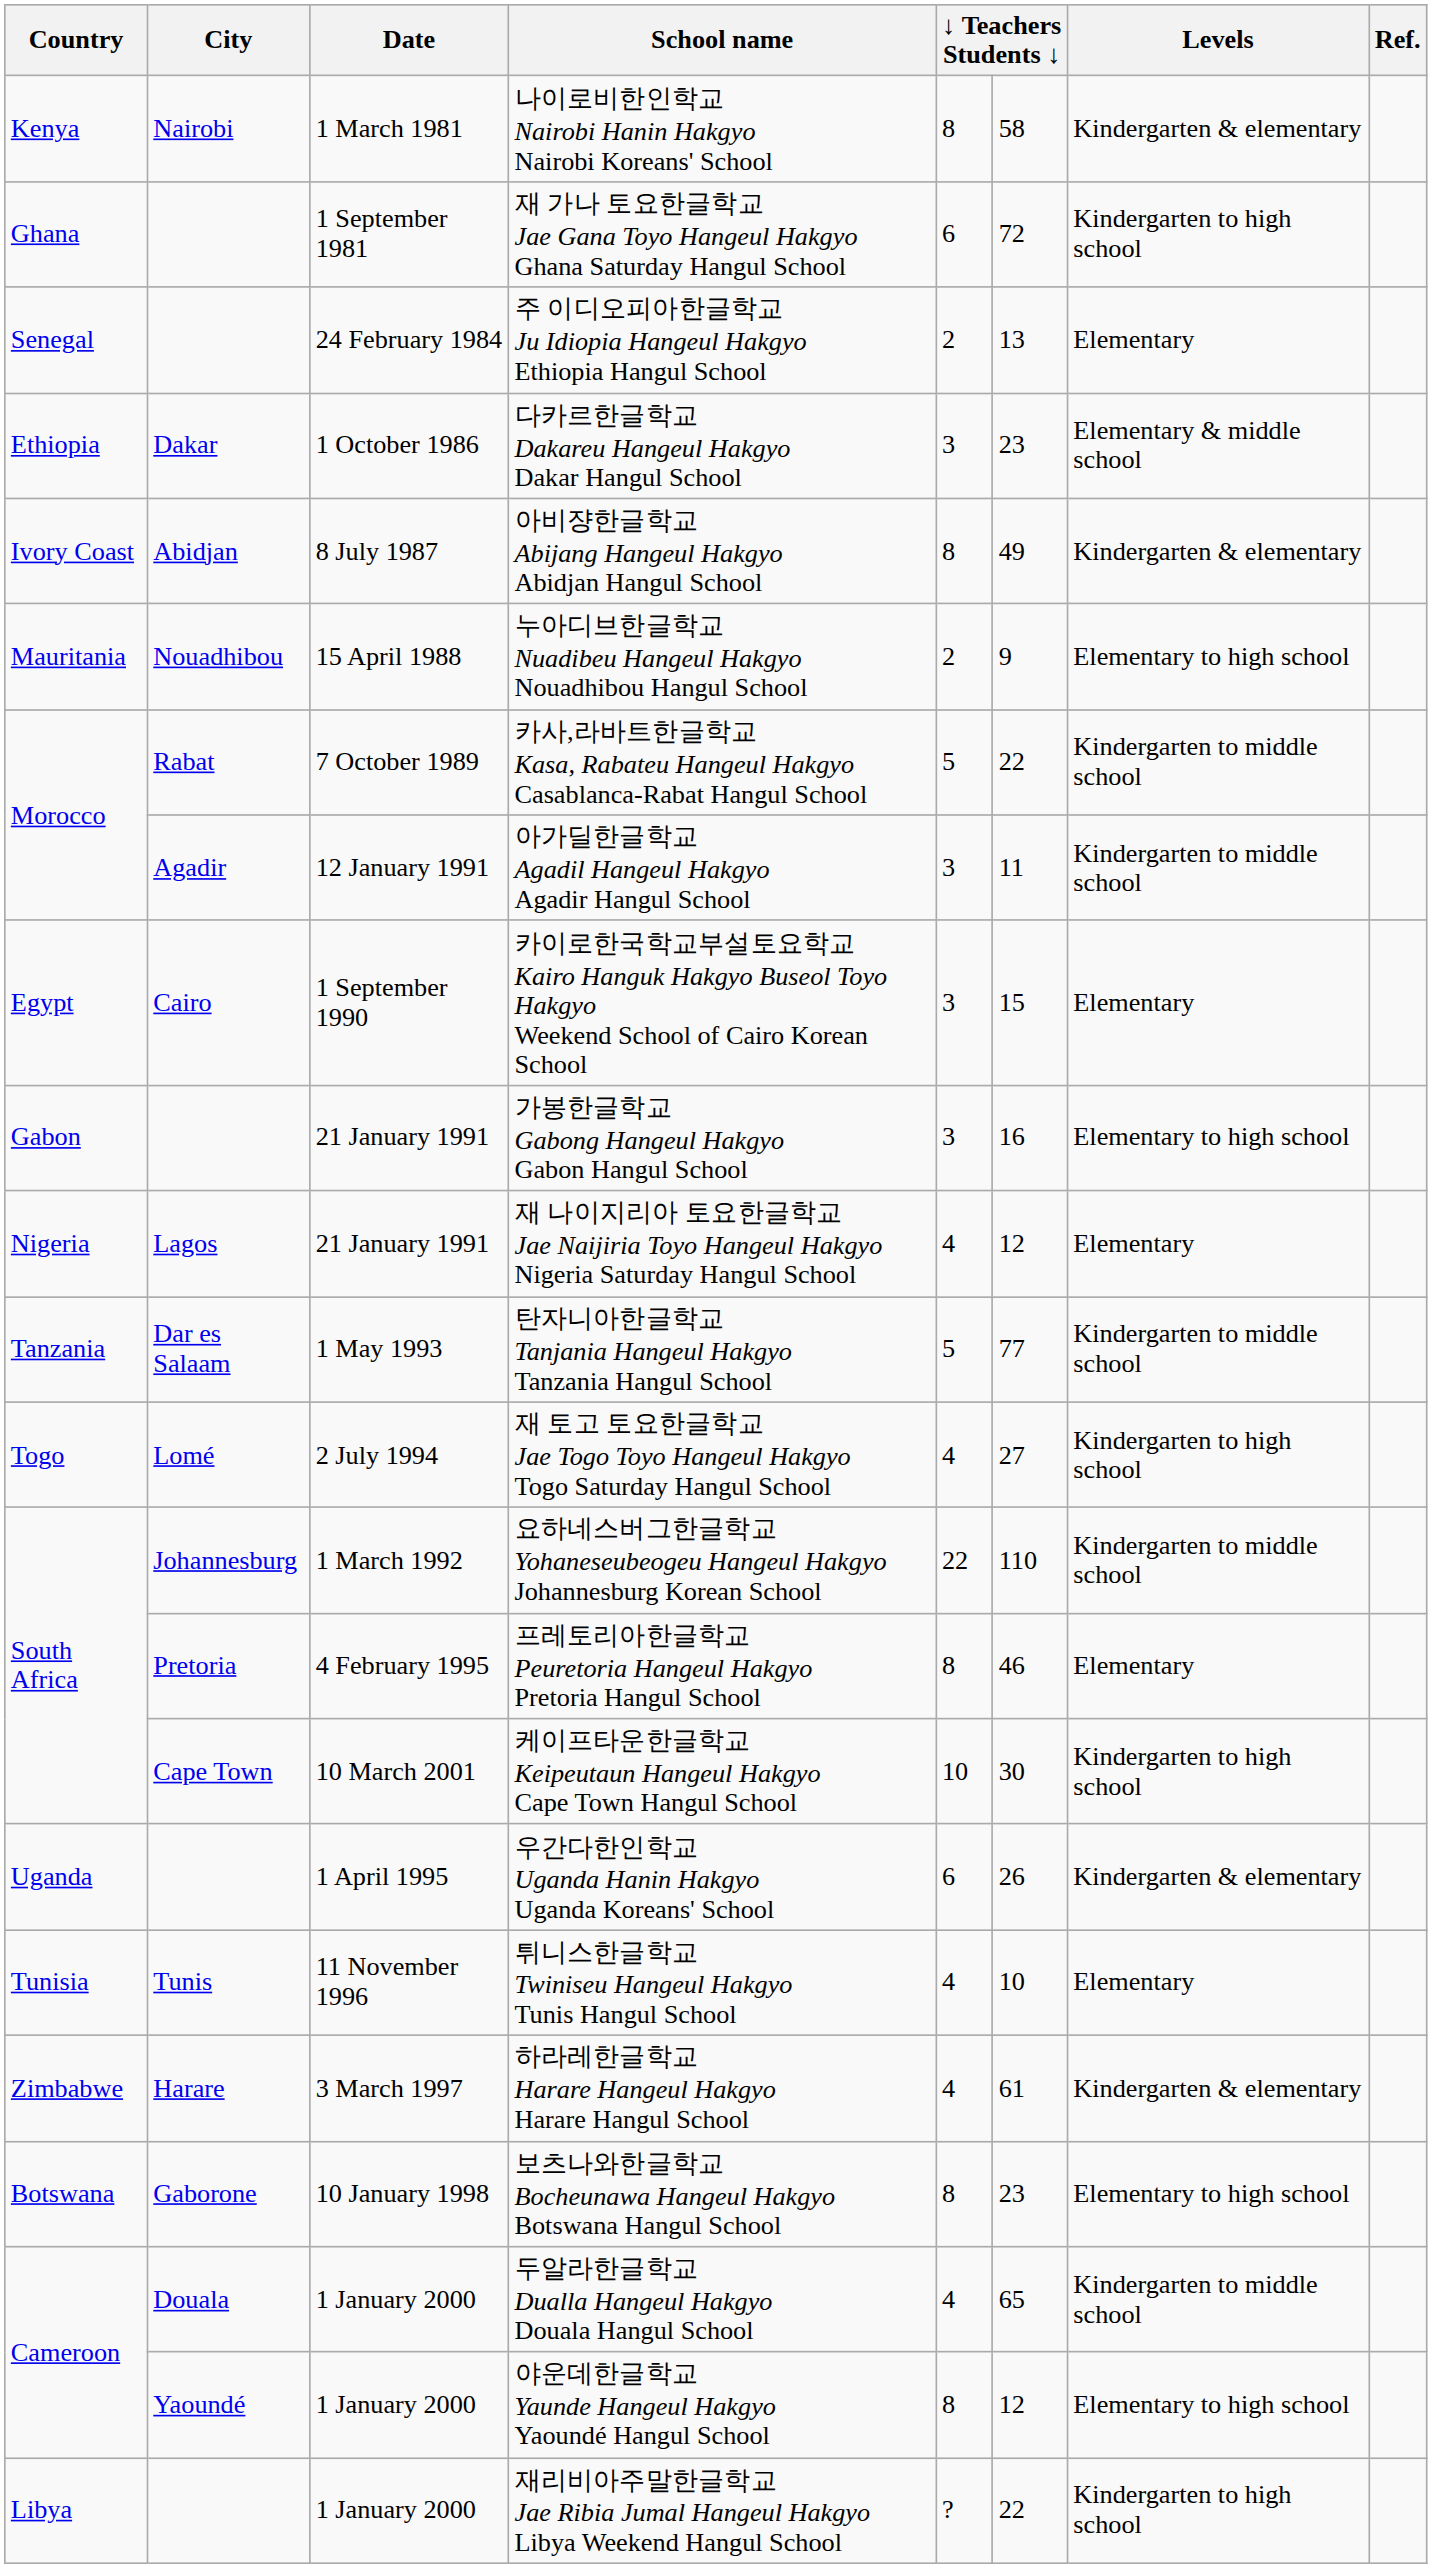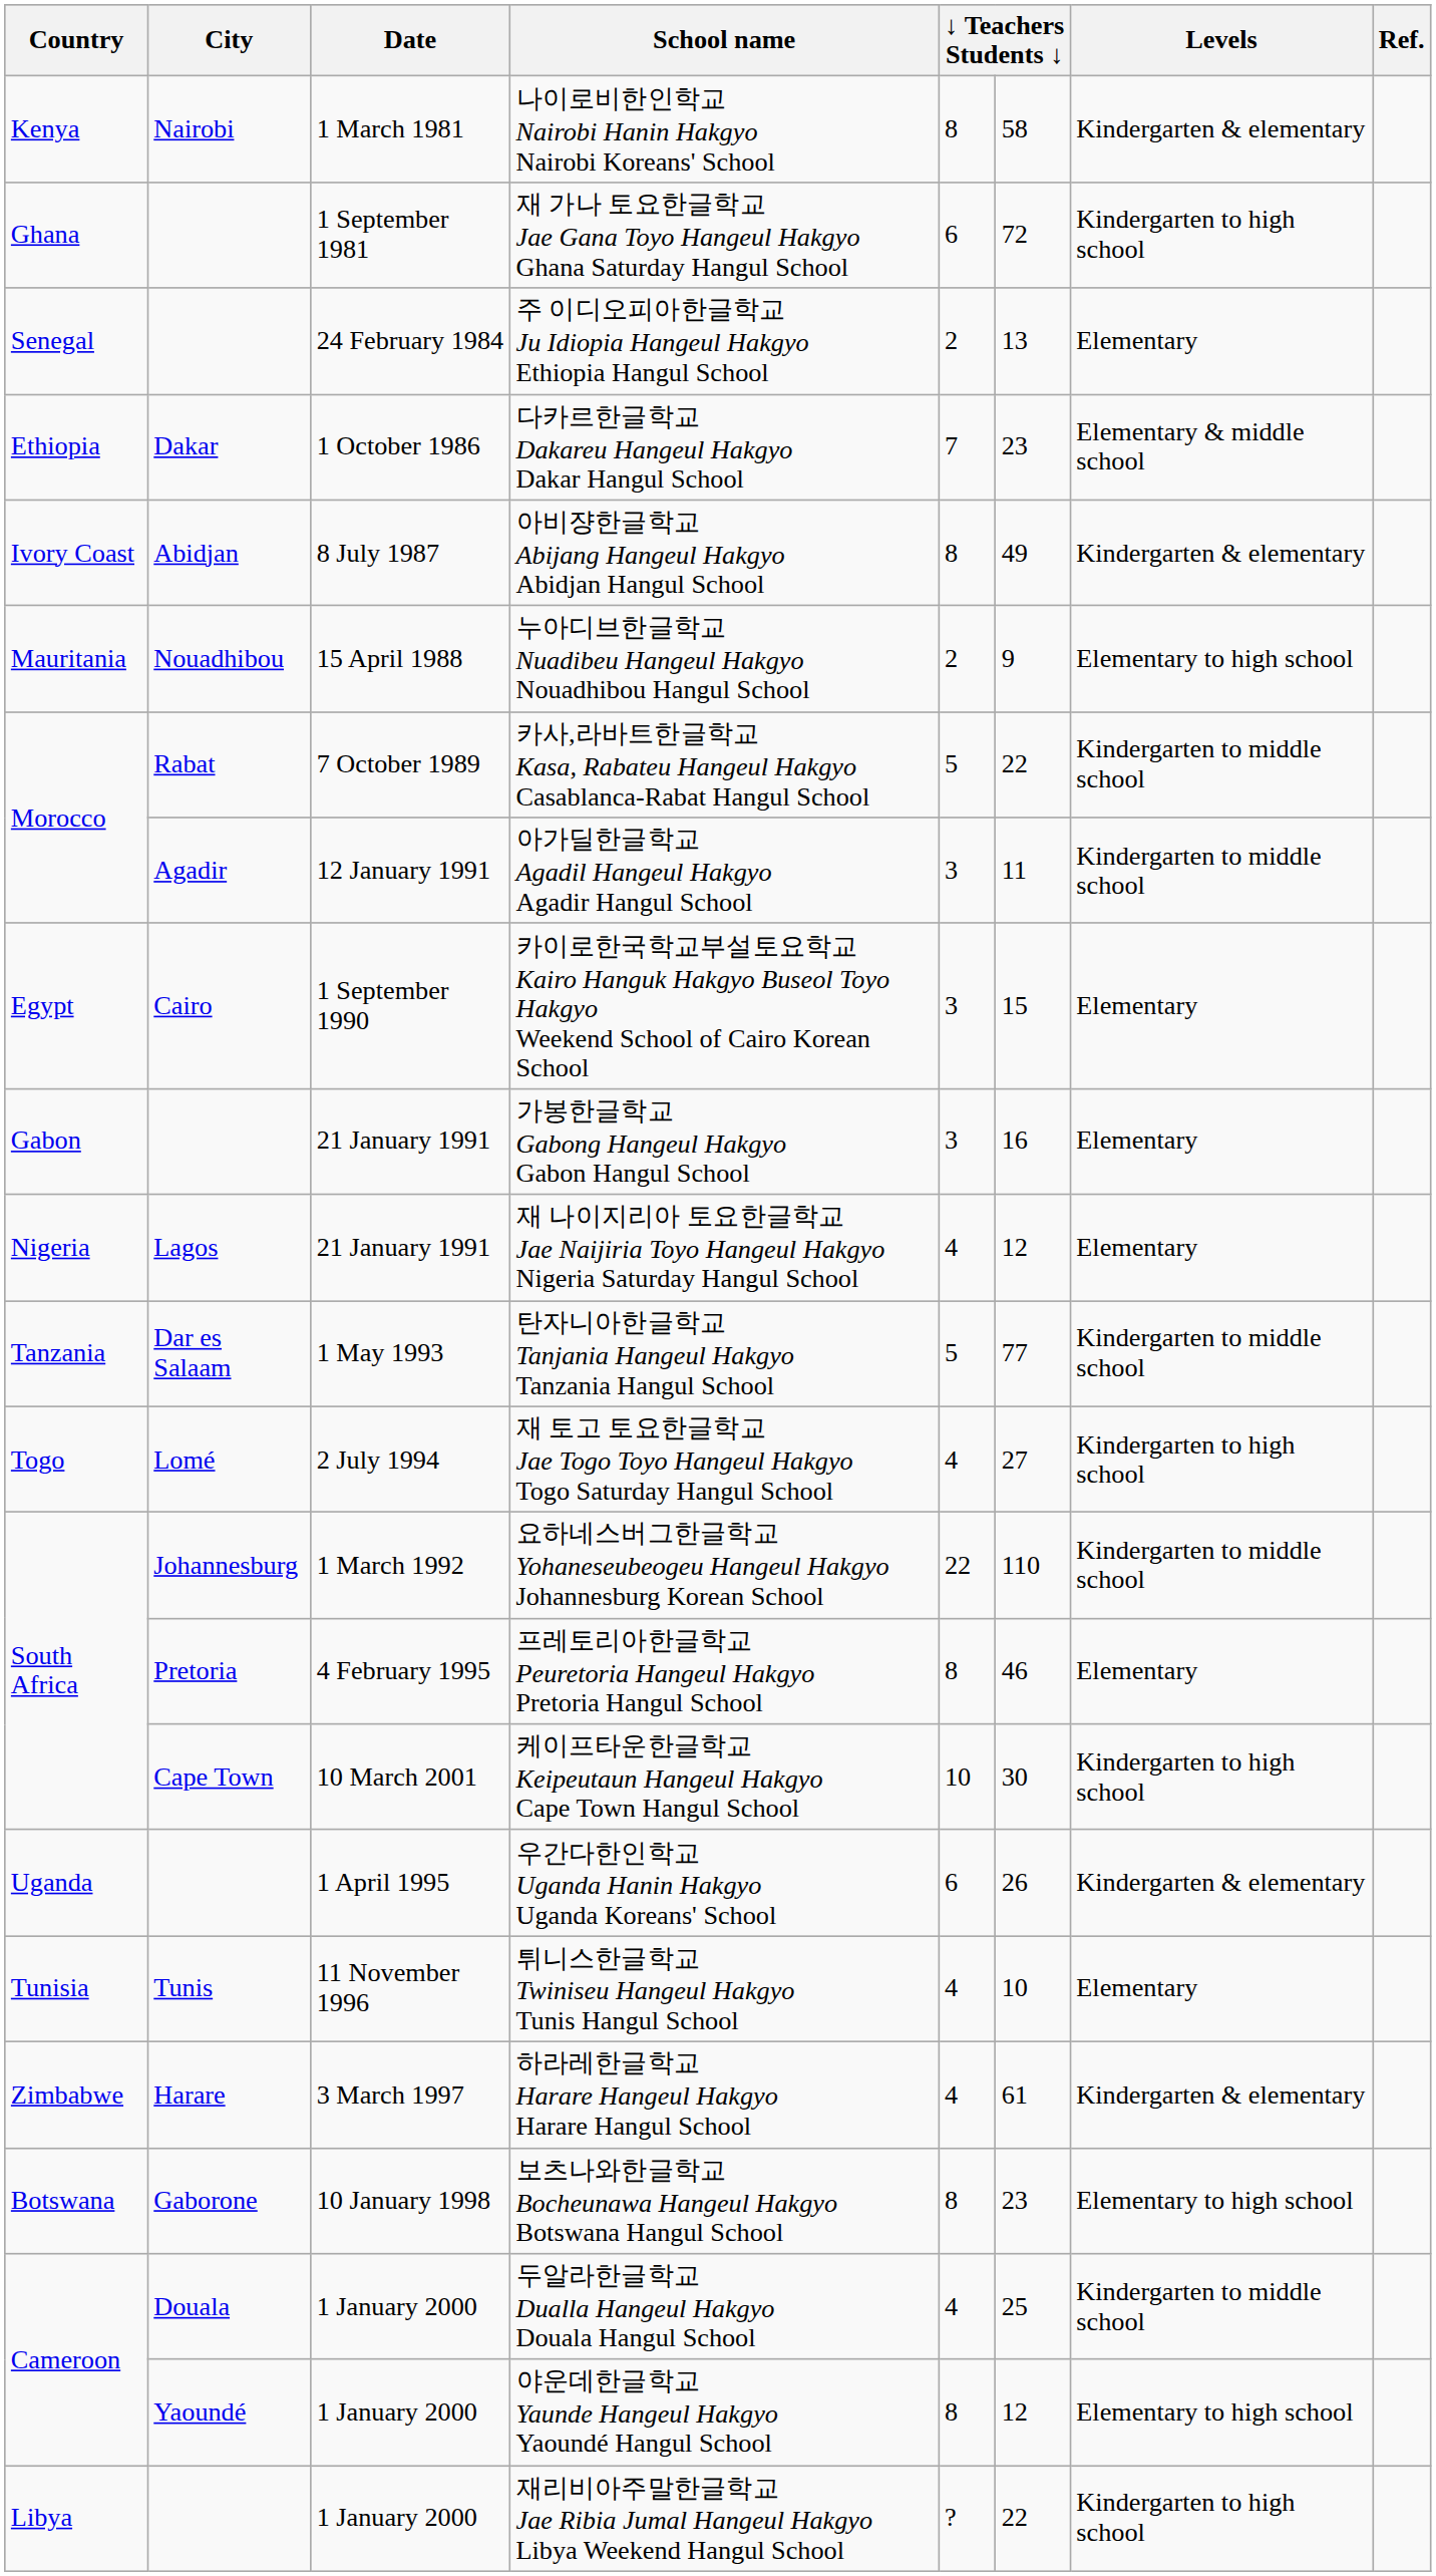다카르한글학교 Dakareu Hangeul Hakgyo Dakar Hangul School | column 5: 3 -> 7
가봉한글학교 Gabong Hangeul Hakgyo Gabon Hangul School | Levels: Elementary to high school -> Elementary
두알라한글학교 Dualla Hangeul Hakgyo Douala Hangul School | column 6: 65 -> 25
